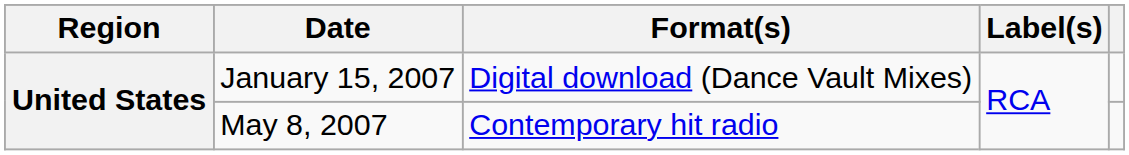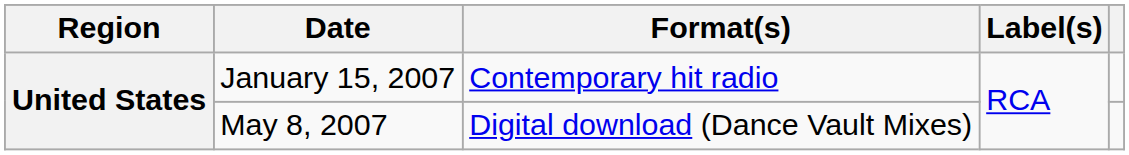January 15, 2007 | Format(s): Digital download (Dance Vault Mixes) -> Contemporary hit radio
May 8, 2007 | Format(s): Contemporary hit radio -> Digital download (Dance Vault Mixes)
